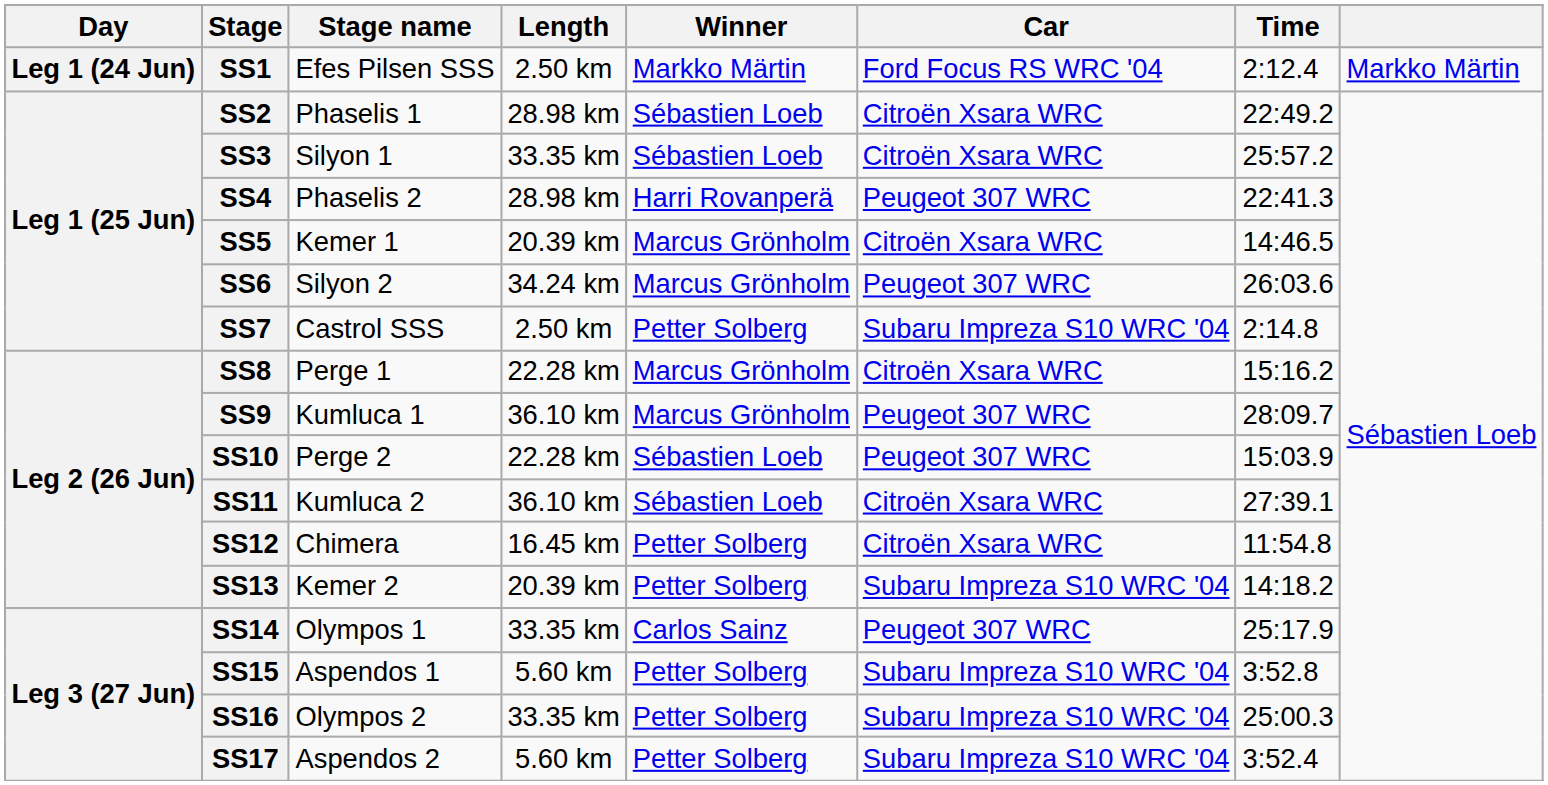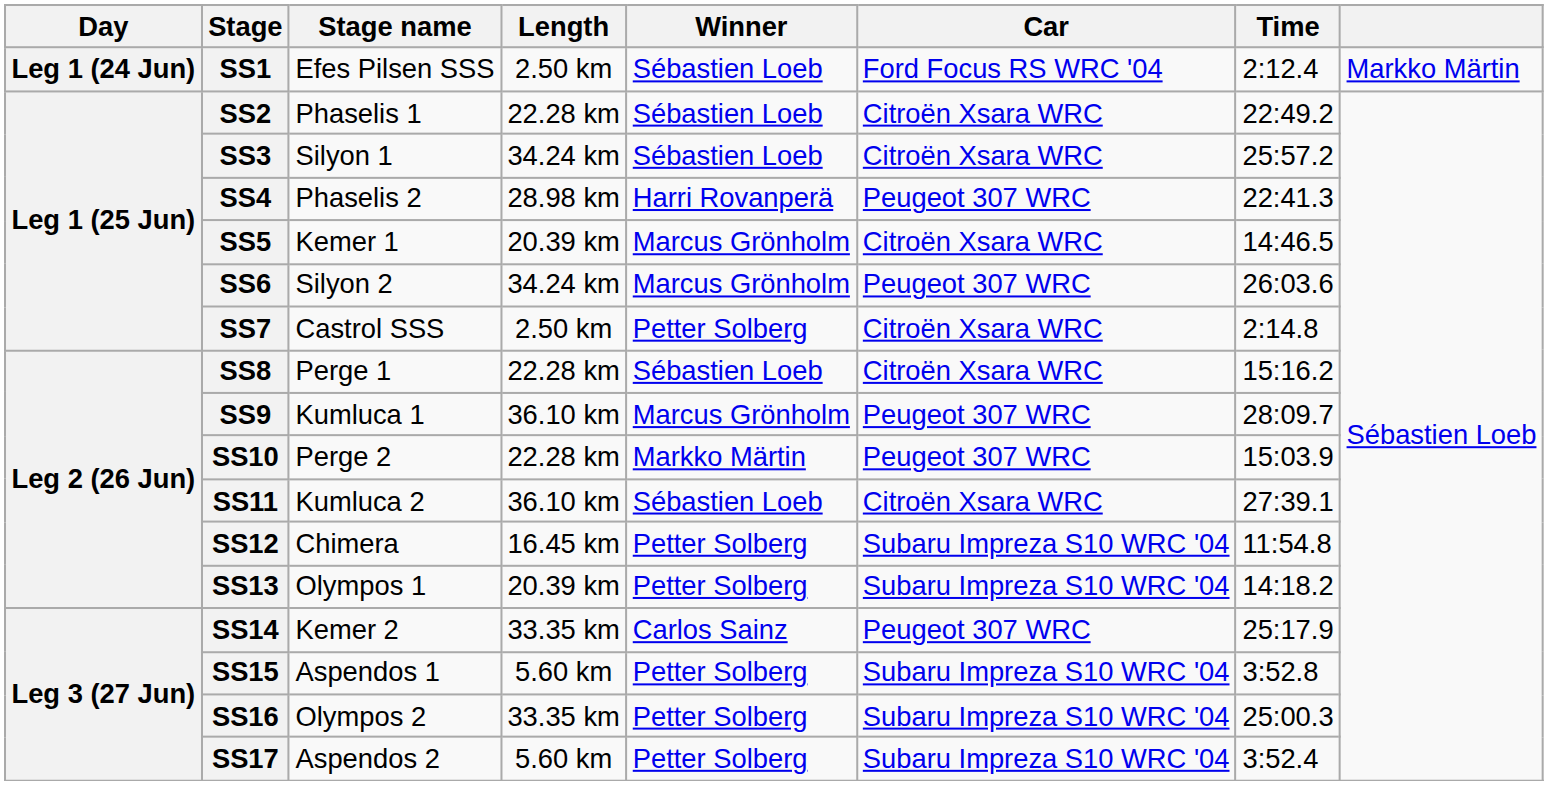SS1 | Winner: Markko Märtin -> Sébastien Loeb
SS2 | Length: 28.98 km -> 22.28 km
SS3 | Length: 33.35 km -> 34.24 km
SS7 | Car: Subaru Impreza S10 WRC '04 -> Citroën Xsara WRC
SS8 | Winner: Marcus Grönholm -> Sébastien Loeb
SS10 | Winner: Sébastien Loeb -> Markko Märtin
SS12 | Car: Citroën Xsara WRC -> Subaru Impreza S10 WRC '04
SS13 | Stage name: Kemer 2 -> Olympos 1
SS14 | Stage name: Olympos 1 -> Kemer 2
